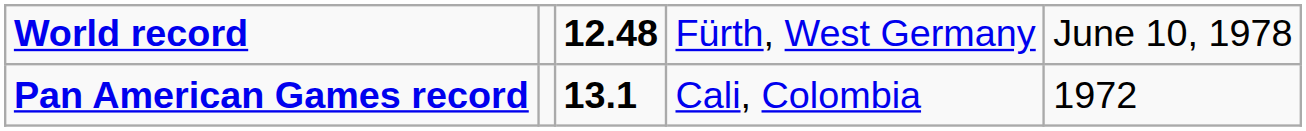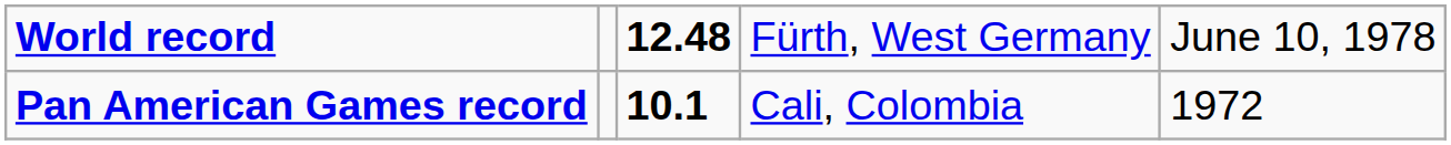Pan American Games record | column 3: 13.1 -> 10.1
